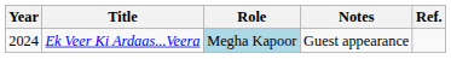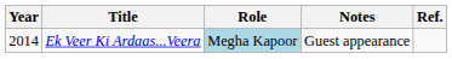Ek Veer Ki Ardaas...Veera | Year: 2024 -> 2014
